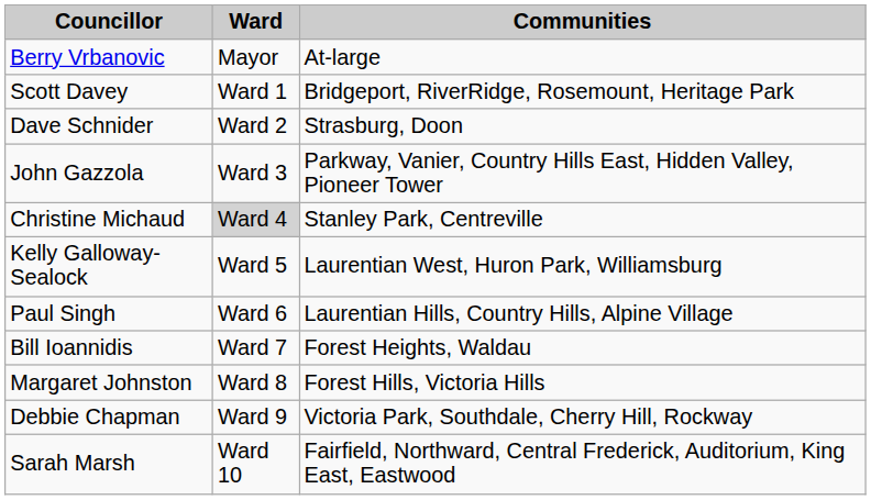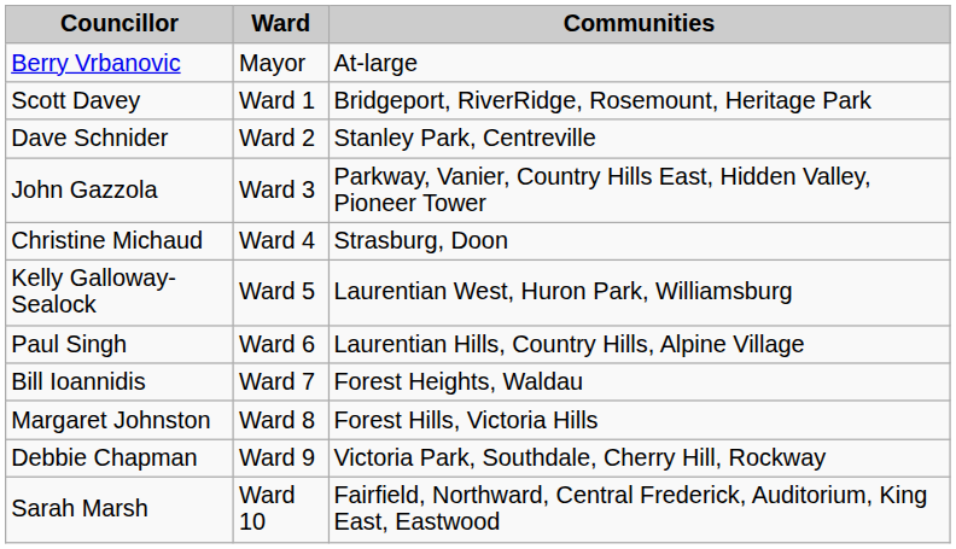Dave Schnider | Communities: Strasburg, Doon -> Stanley Park, Centreville
Christine Michaud | Ward: lightgrey background -> no background
Christine Michaud | Communities: Stanley Park, Centreville -> Strasburg, Doon
